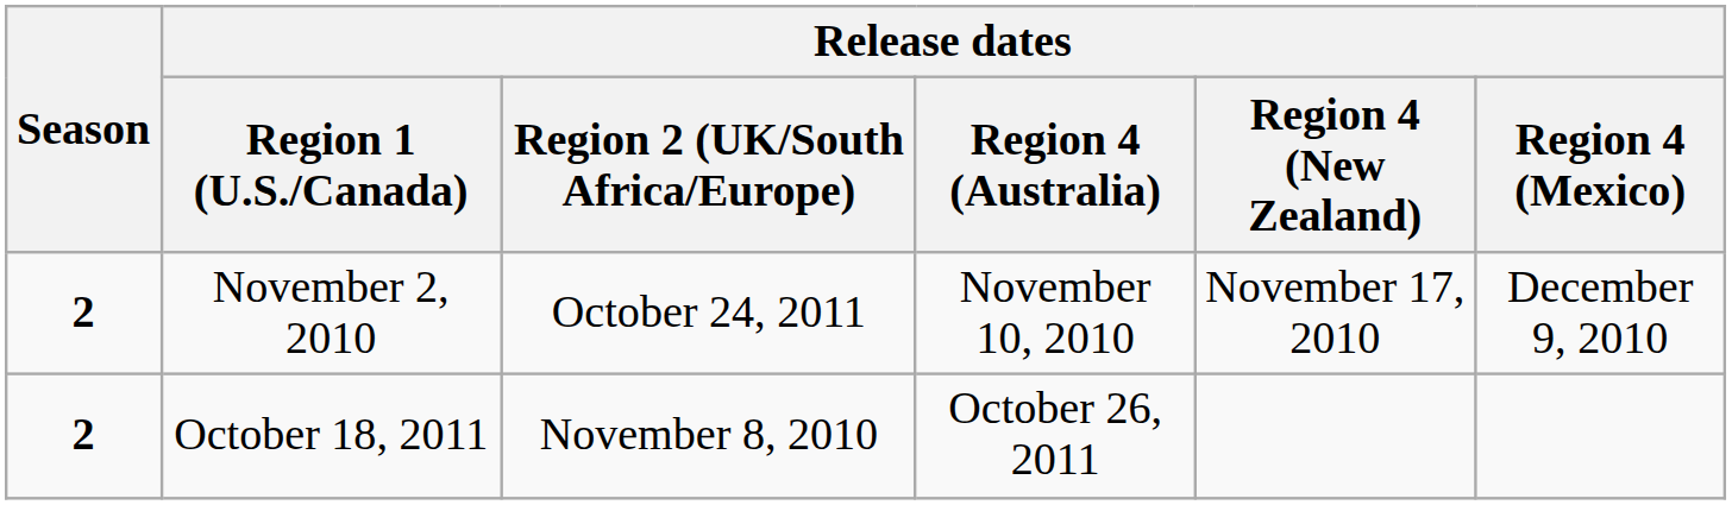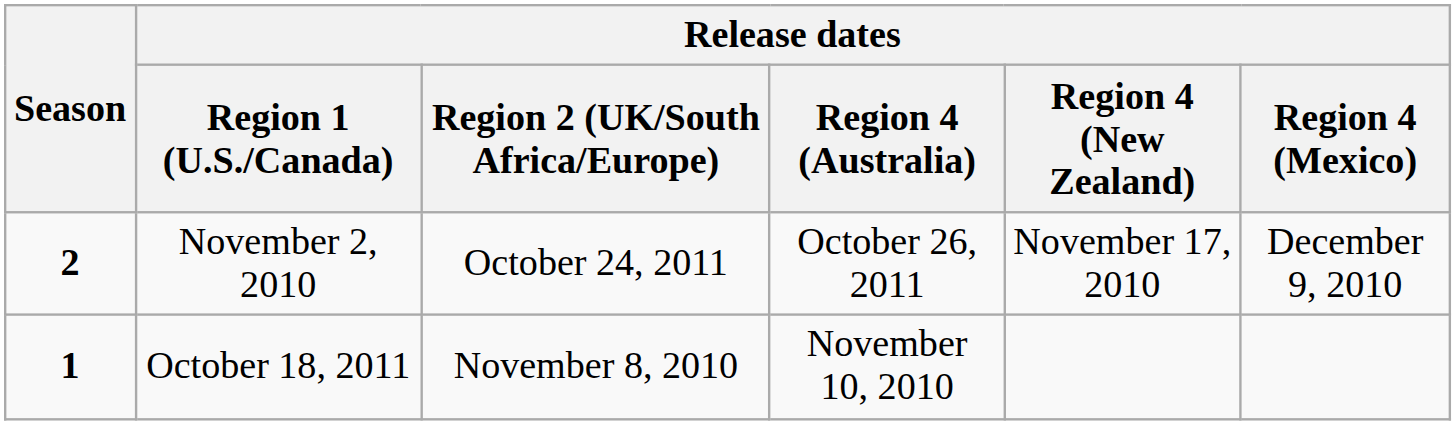November 2, 2010 | Release dates / Region 4 (Australia): November 10, 2010 -> October 26, 2011
October 18, 2011 | Season: 2 -> 1
October 18, 2011 | Release dates / Region 4 (Australia): October 26, 2011 -> November 10, 2010
